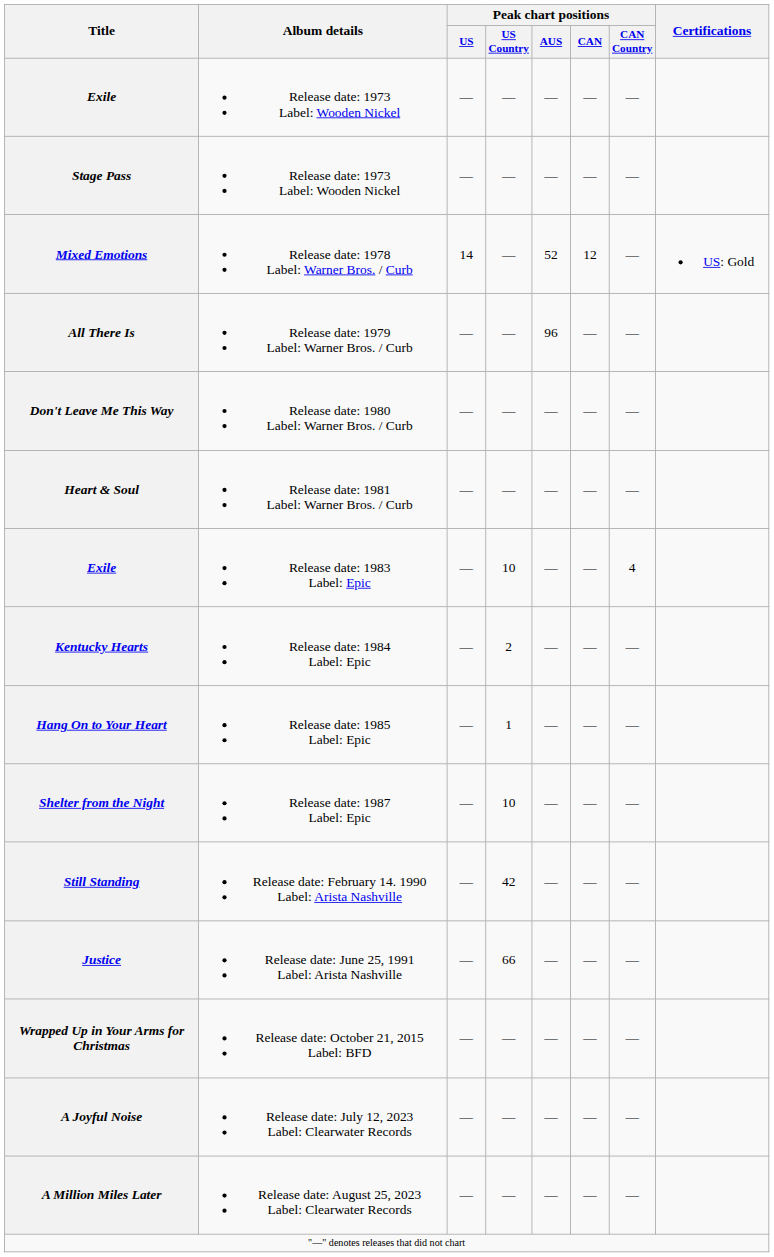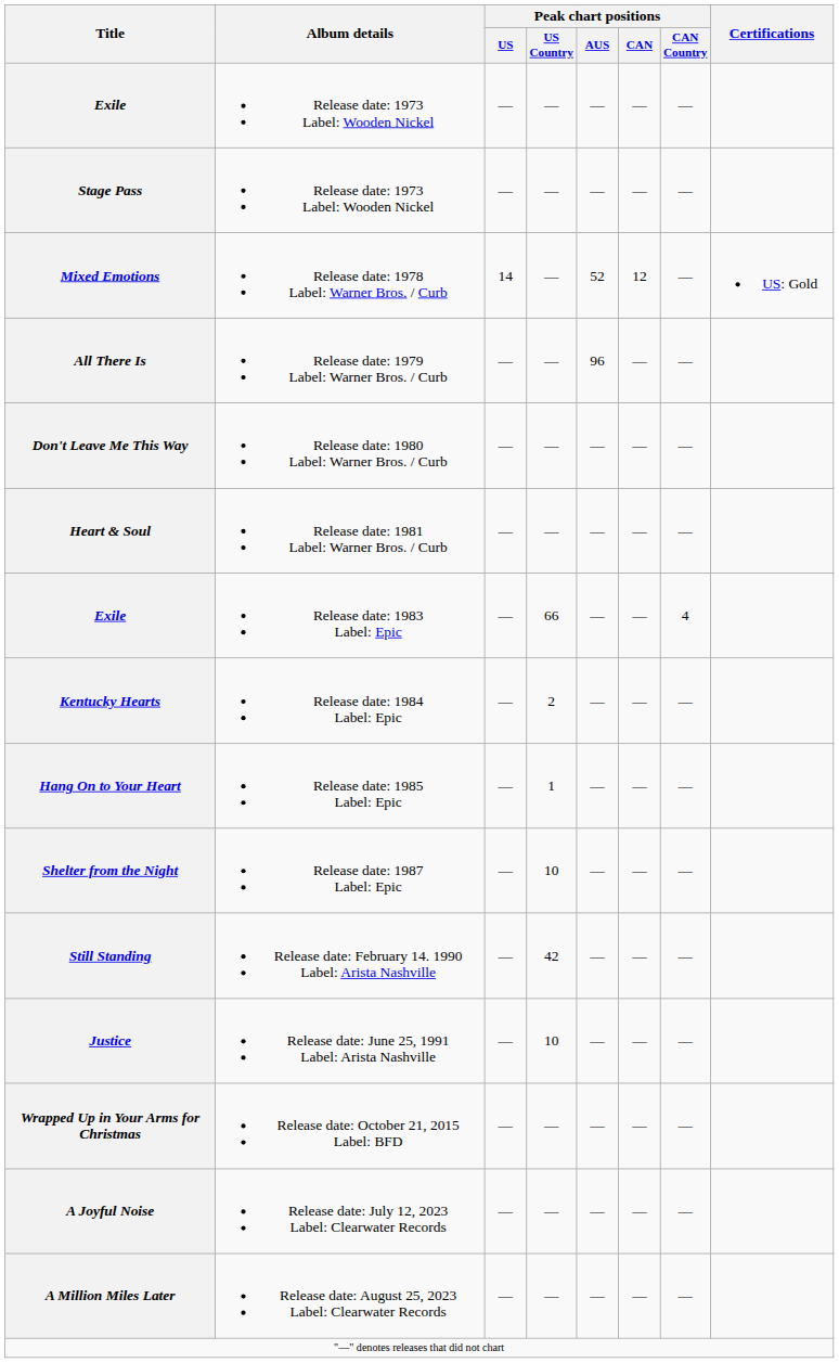Exile / Release date: 1983 Label: Epic | Peak chart positions / US Country: 10 -> 66
Justice | Peak chart positions / US Country: 66 -> 10
